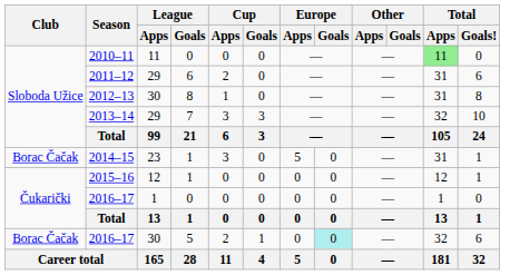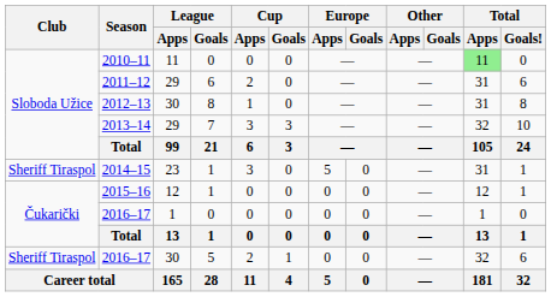2014–15 | Club: Borac Čačak -> Sheriff Tiraspol
2016–17 / 30 | Club: Borac Čačak -> Sheriff Tiraspol
2016–17 / 30 | Europe / Goals: paleturquoise background -> no background
